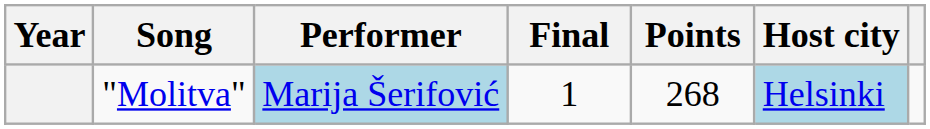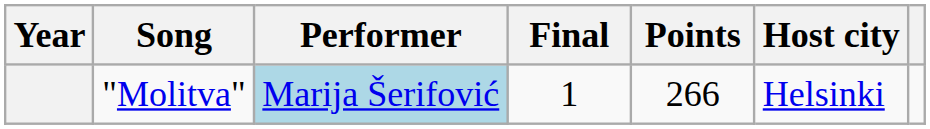"Molitva" | Points: 268 -> 266
"Molitva" | Host city: lightblue background -> no background
